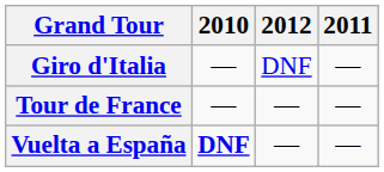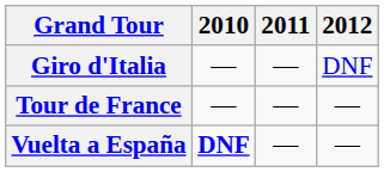columns swapped: 2011 <-> 2012
